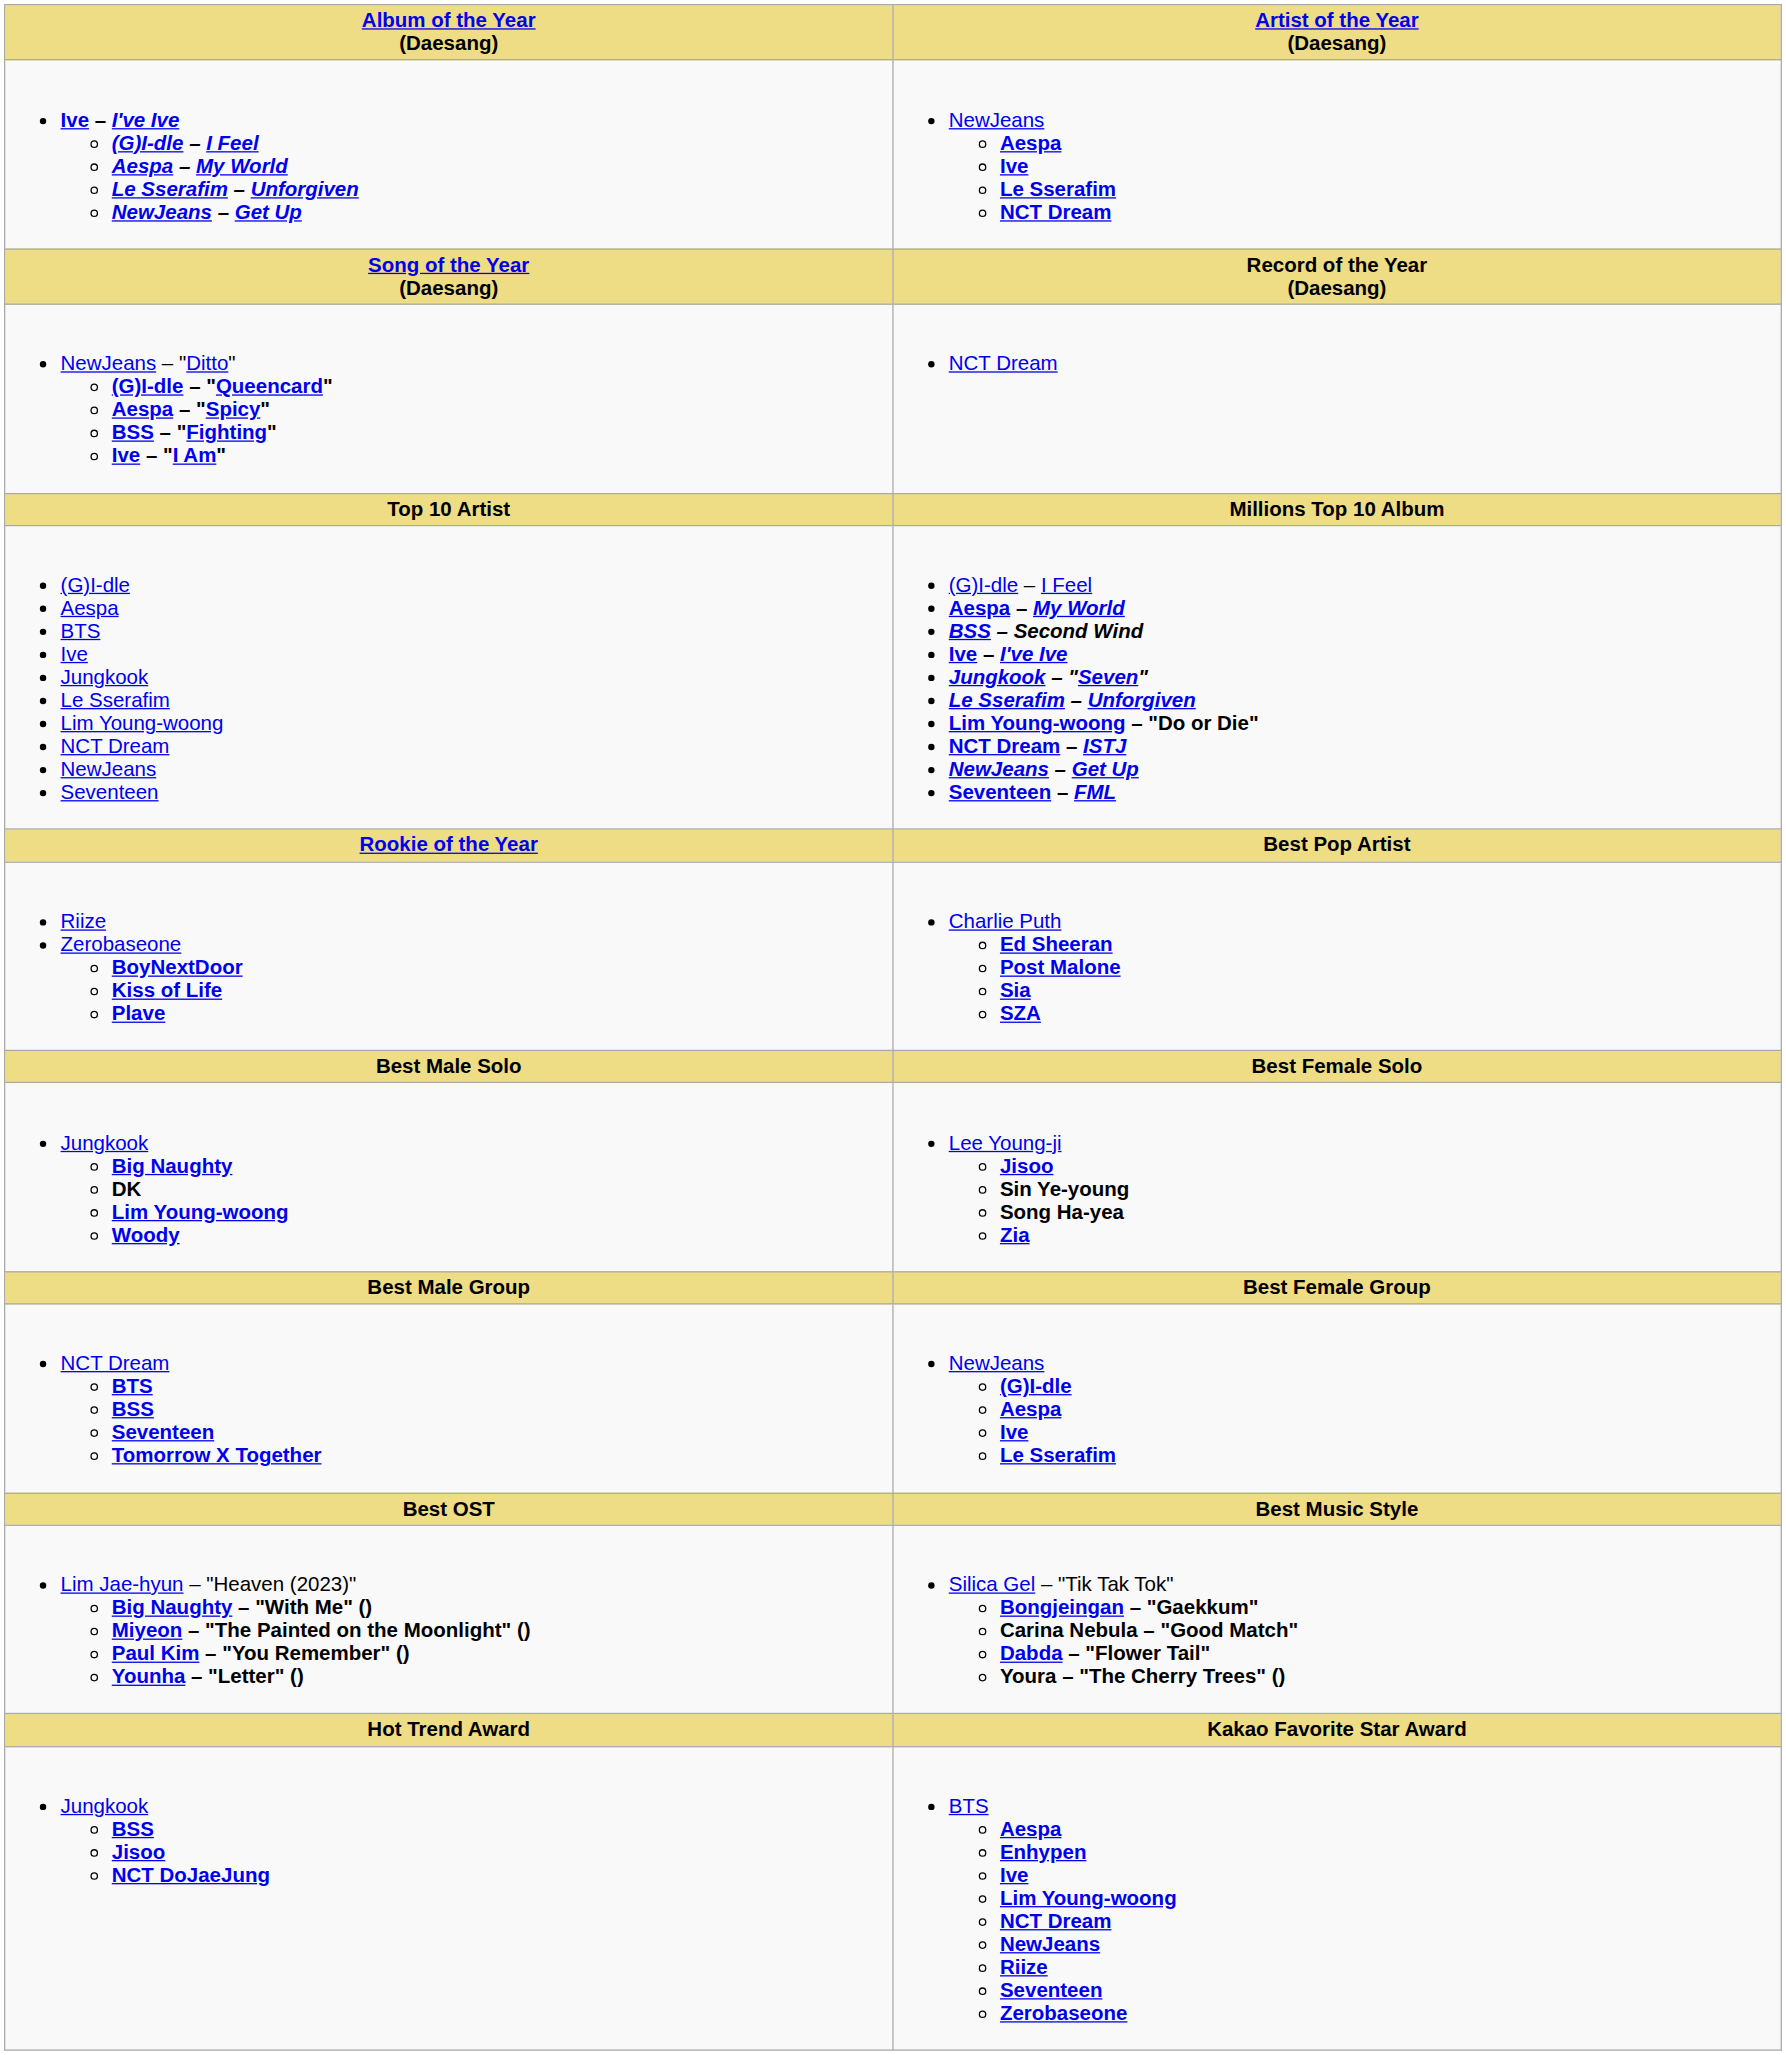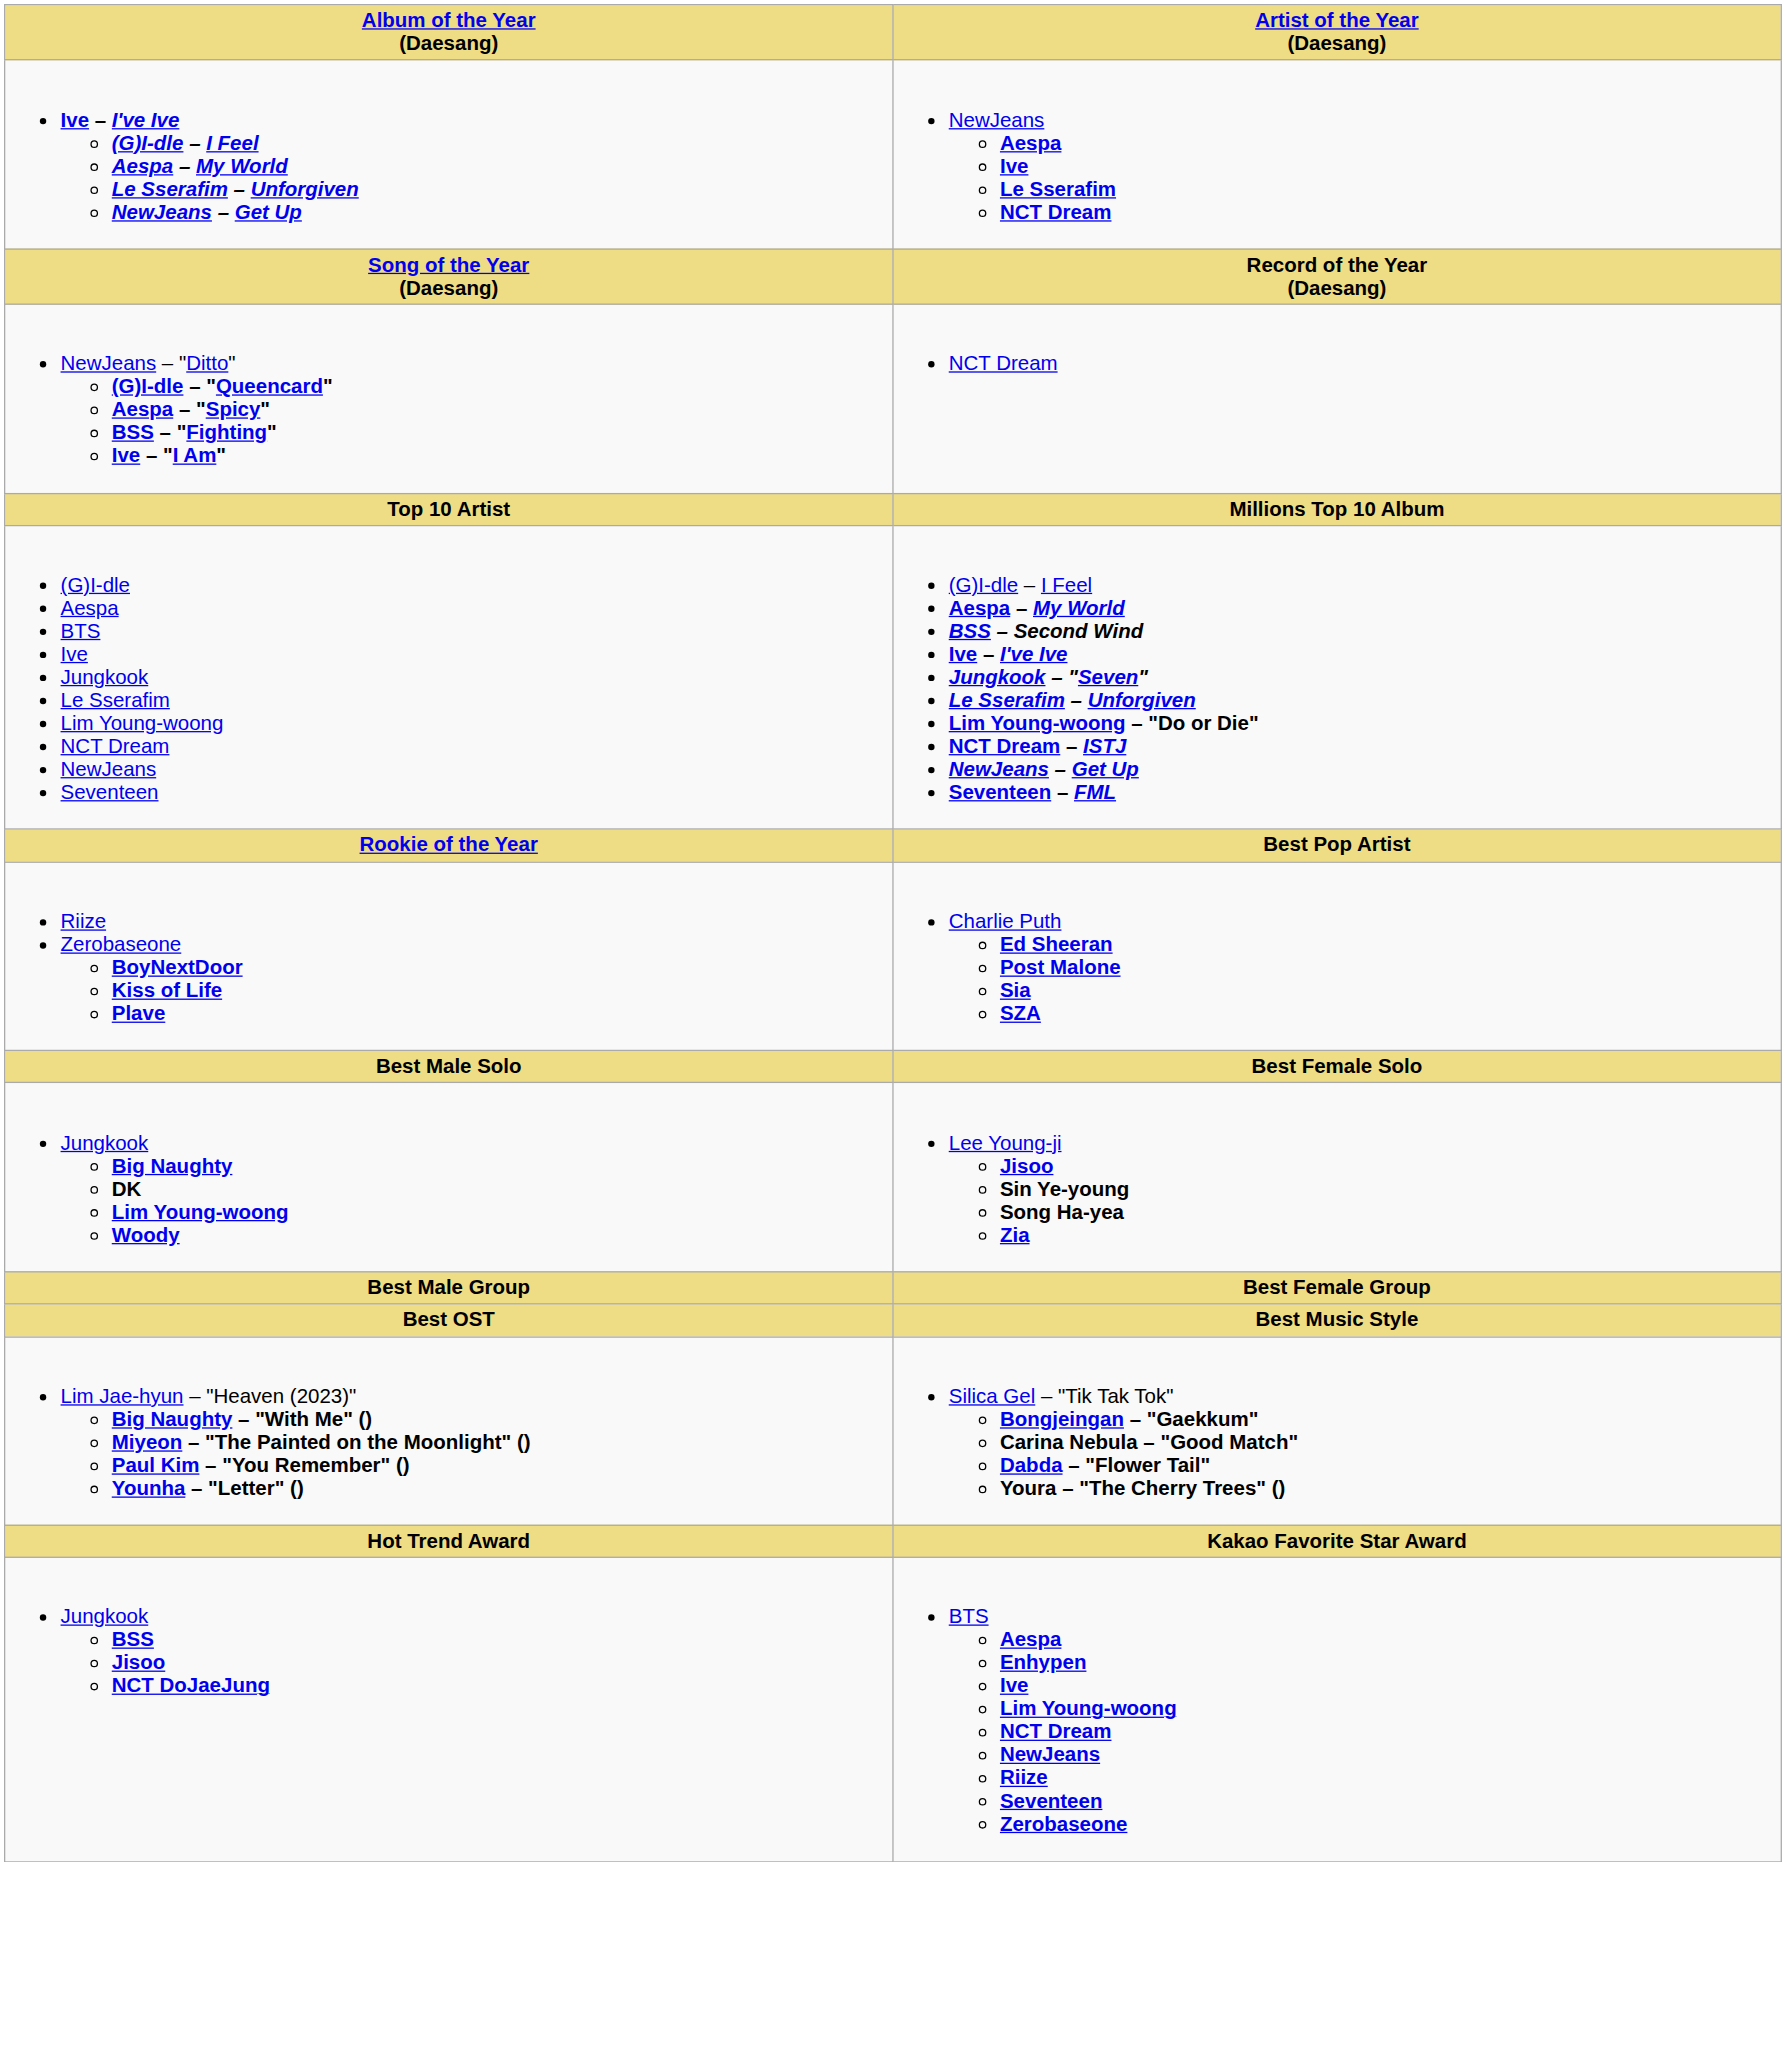- row: NCT Dream BTS BSS Seventeen Tomorrow X Together | NewJeans (G)I-dle Aespa Ive Le Sserafim
